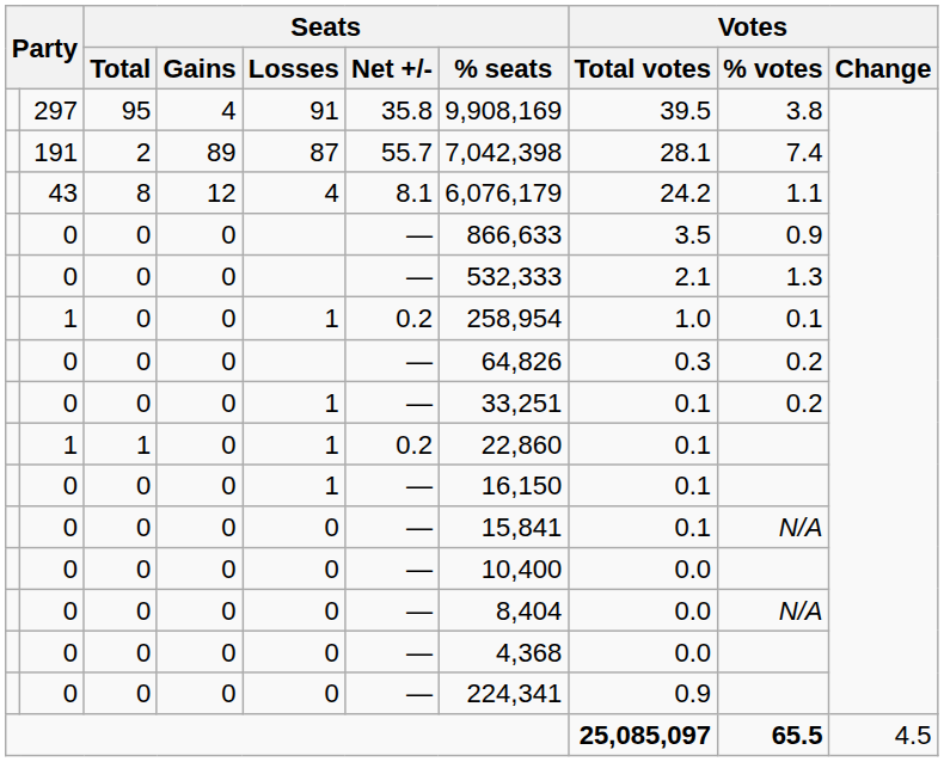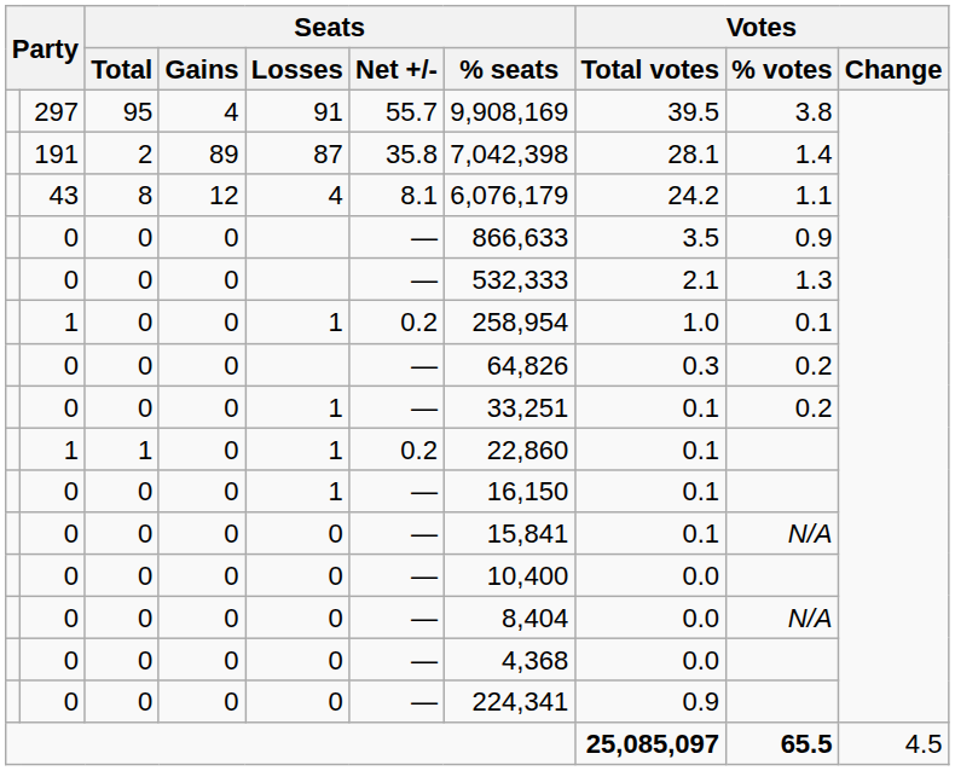297 | Seats / Net +/-: 35.8 -> 55.7
191 | Seats / Net +/-: 55.7 -> 35.8
191 | Votes / % votes: 7.4 -> 1.4
